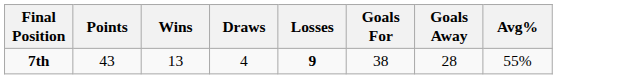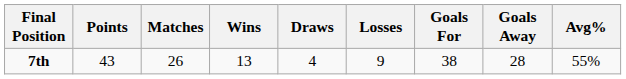+ column: Matches | 26
7th | Losses: bold -> normal
